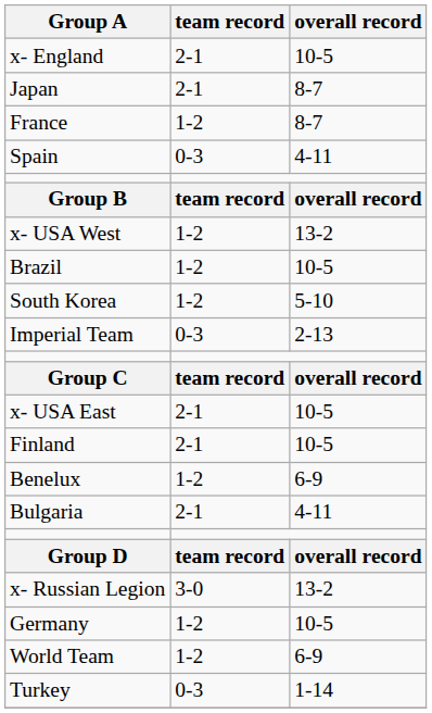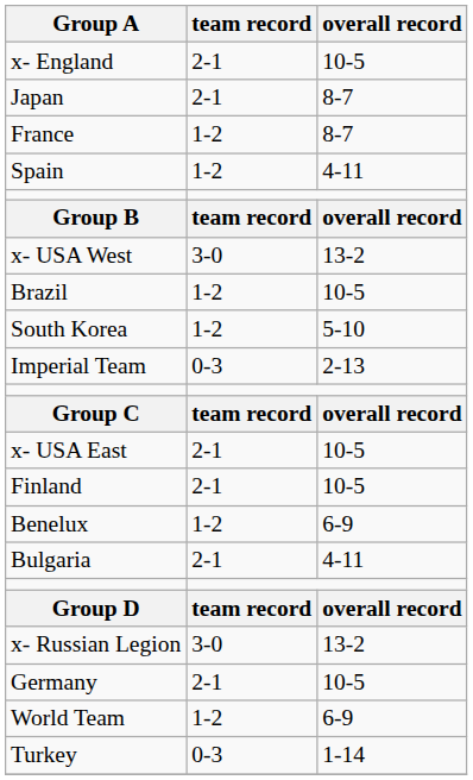Spain | team record: 0-3 -> 1-2
x- USA West | team record: 1-2 -> 3-0
Germany | team record: 1-2 -> 2-1
